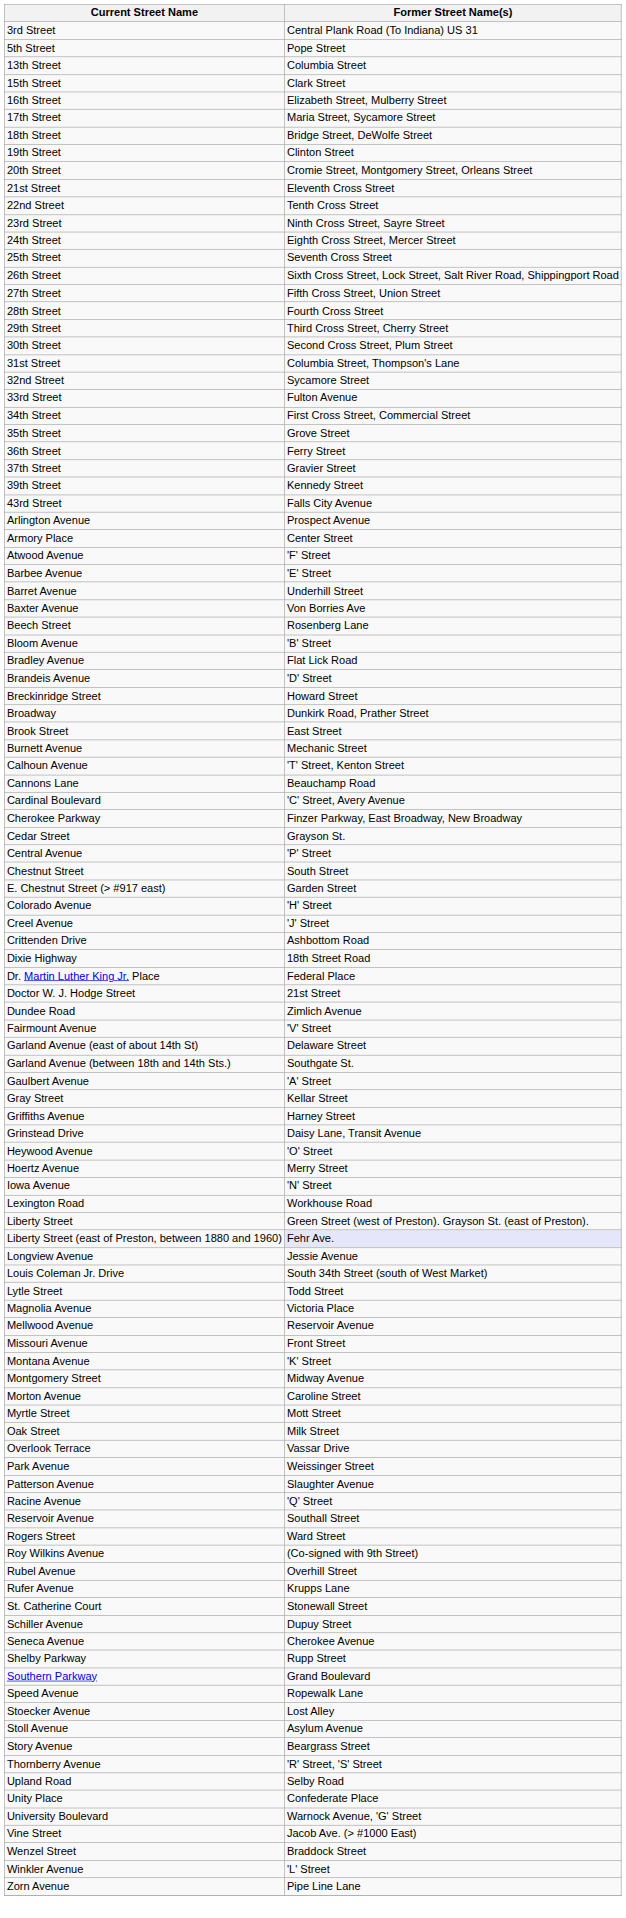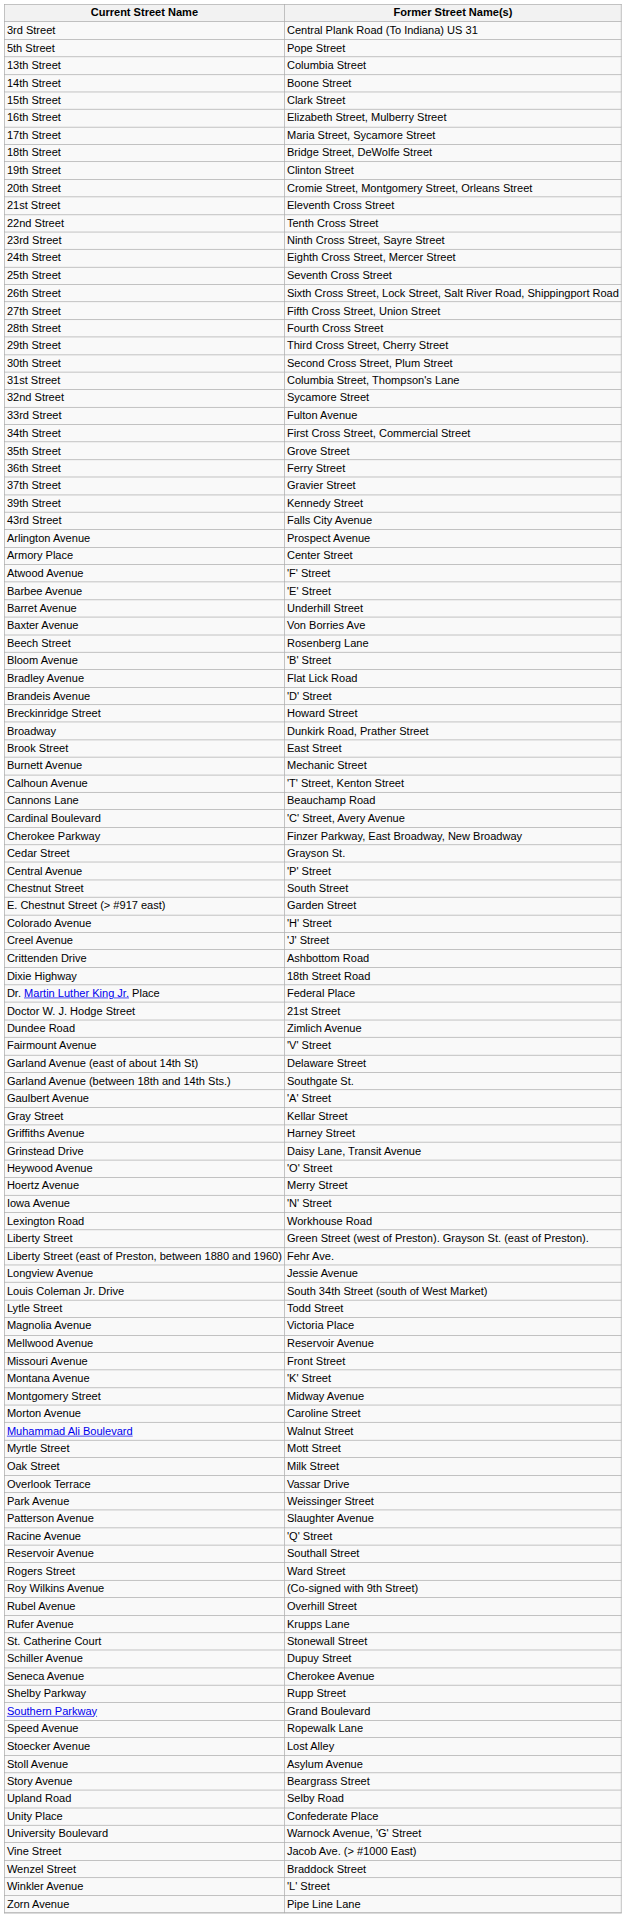+ row: 14th Street | Boone Street
Liberty Street (east of Preston, between 1880 and 1960) | Former Street Name(s): lavender background -> no background
+ row: Muhammad Ali Boulevard | Walnut Street
- row: Thornberry Avenue | 'R' Street, 'S' Street
